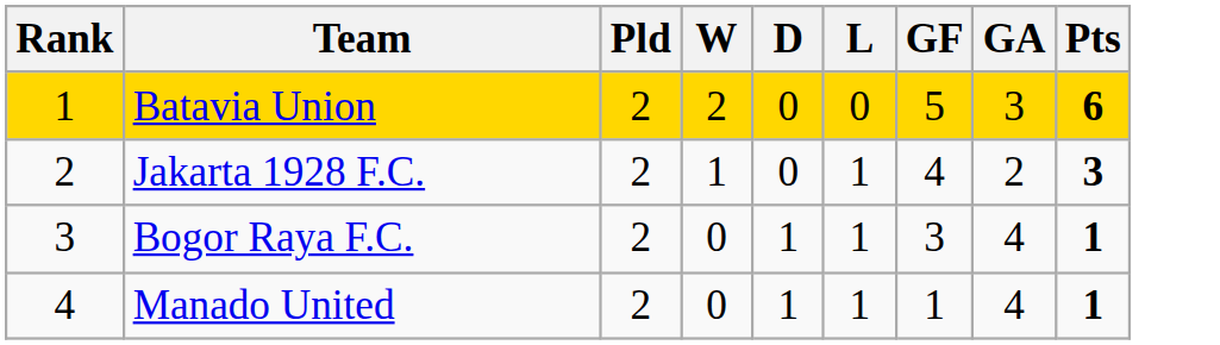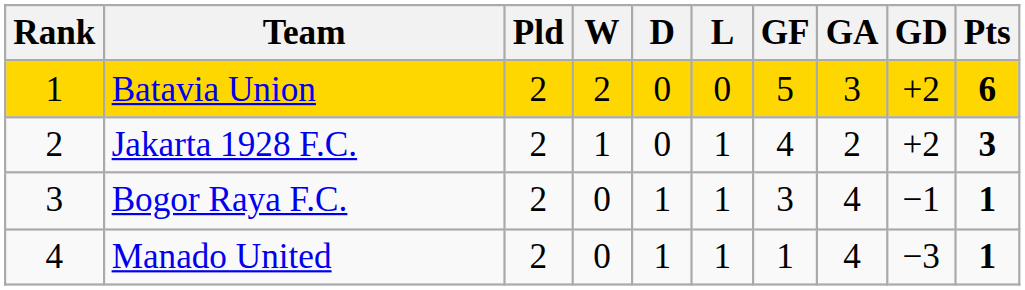+ column: GD | +2 | +2 | −1 | −3
